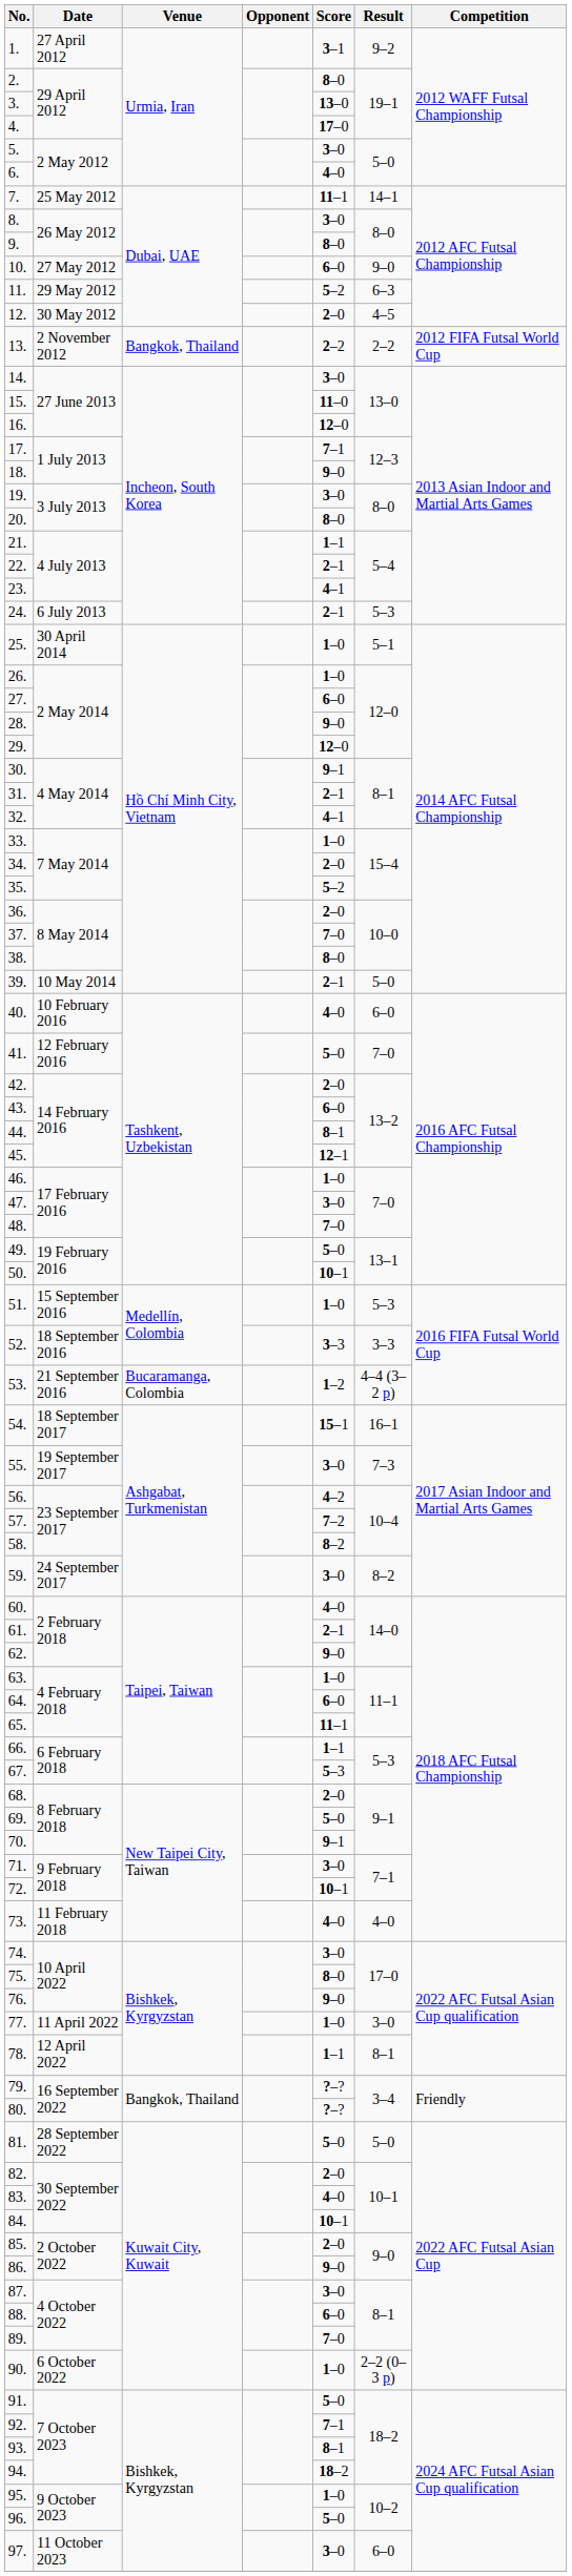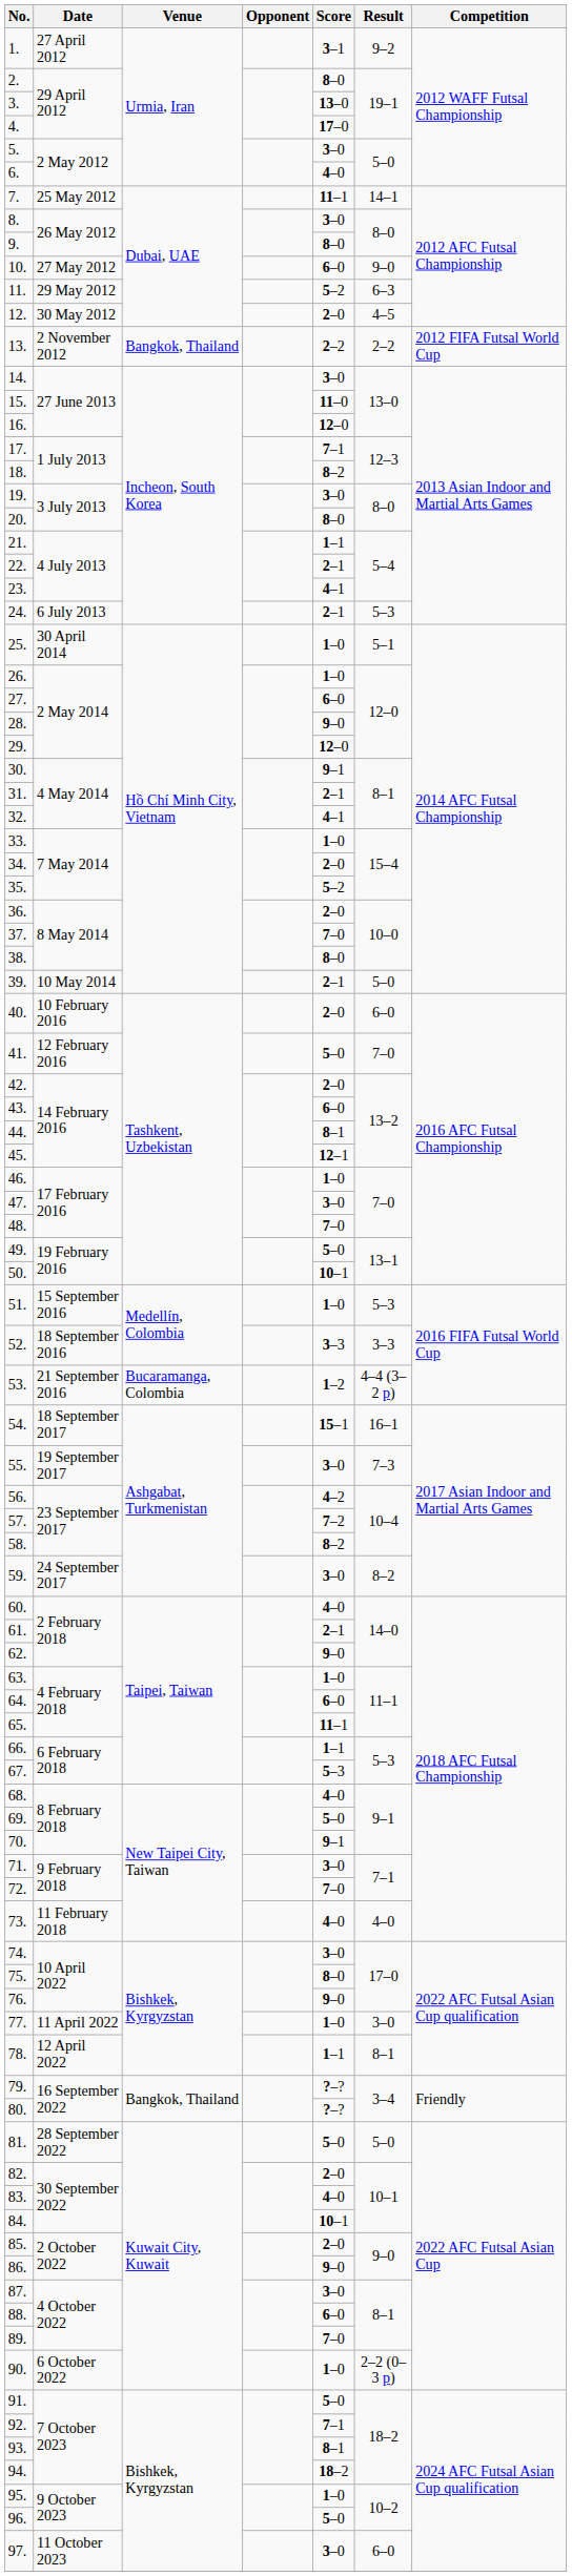18. | Score: 9–0 -> 8–2
40. | Score: 4–0 -> 2–0
68. | Score: 2–0 -> 4–0
72. | Score: 10–1 -> 7–0
